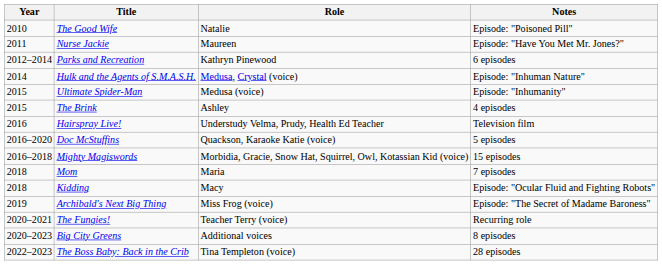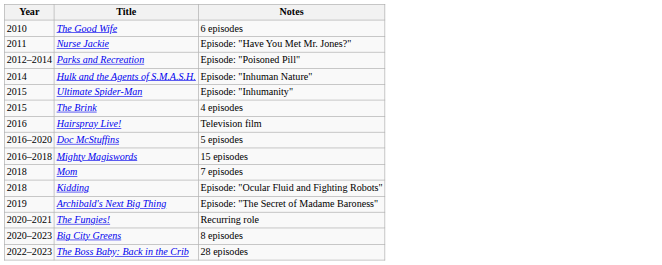- column: Role | Natalie | Maureen | Kathryn Pinewood | Medusa, Crystal (voice) | Medusa (voice) | Ashley | Understudy Velma, Prudy, Health Ed Teacher | Quackson, Karaoke Katie (voice) | Morbidia, Gracie, Snow Hat, Squirrel, Owl, Kotassian Kid (voice) | Maria | Macy | Miss Frog (voice) | Teacher Terry (voice) | Additional voices | Tina Templeton (voice)
The Good Wife | Notes: Episode: "Poisoned Pill" -> 6 episodes
Parks and Recreation | Notes: 6 episodes -> Episode: "Poisoned Pill"
